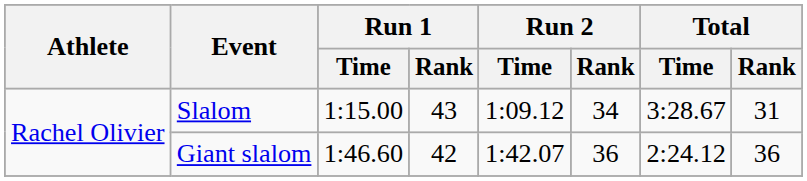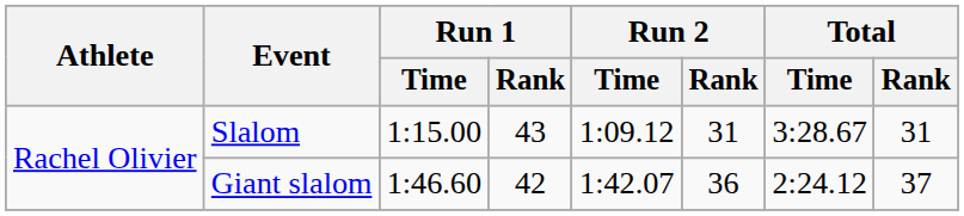Slalom | Run 2 / Rank: 34 -> 31
Giant slalom | Total / Rank: 36 -> 37
